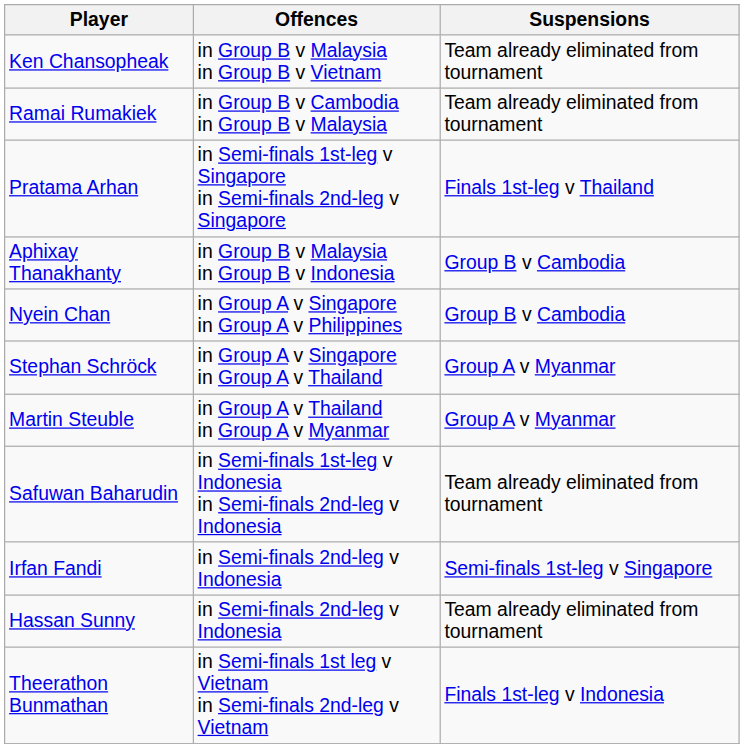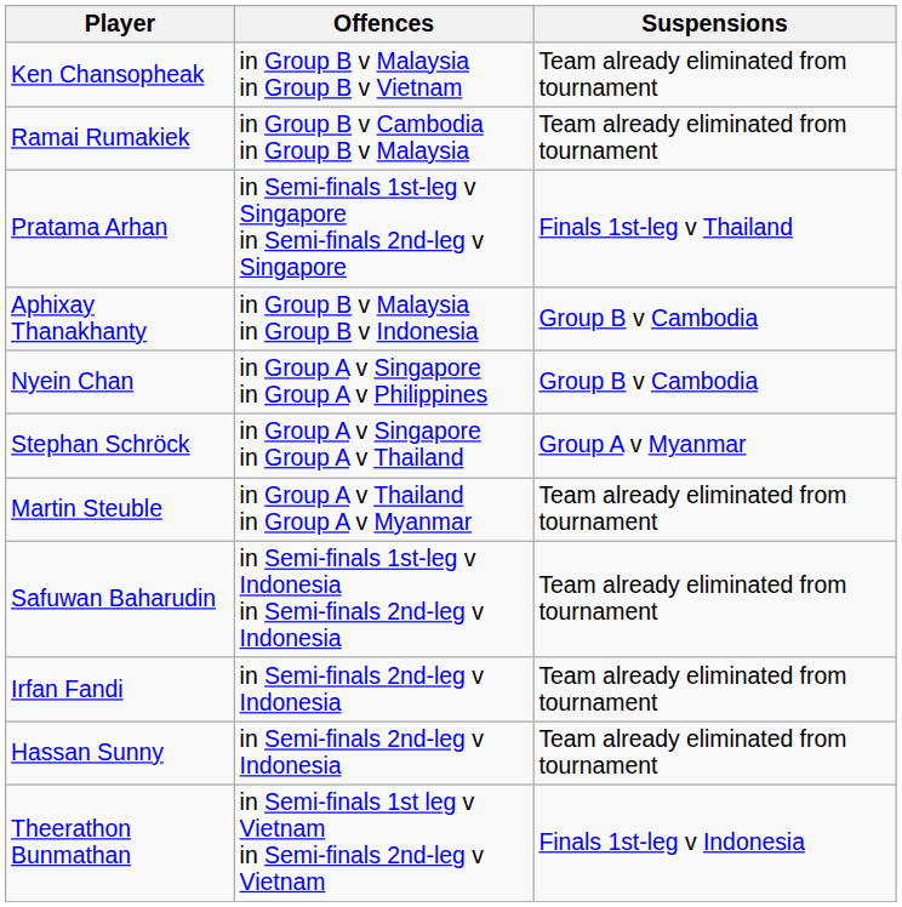Martin Steuble | Suspensions: Group A v Myanmar -> Team already eliminated from tournament
Irfan Fandi | Suspensions: Semi-finals 1st-leg v Singapore -> Team already eliminated from tournament
